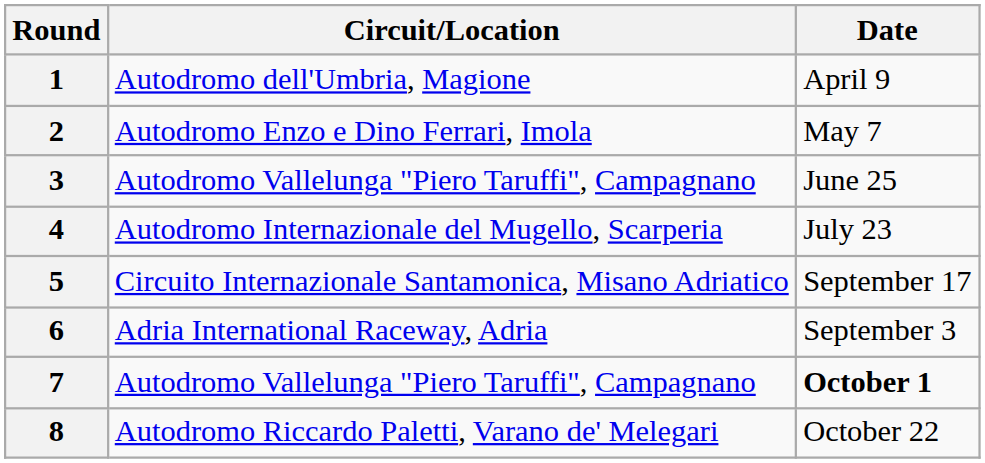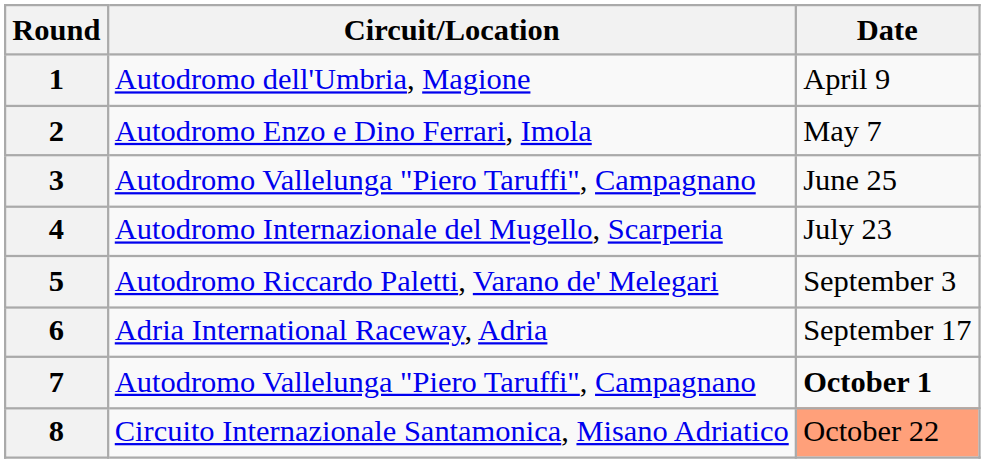5 | Circuit/Location: Circuito Internazionale Santamonica, Misano Adriatico -> Autodromo Riccardo Paletti, Varano de' Melegari
5 | Date: September 17 -> September 3
6 | Date: September 3 -> September 17
8 | Circuit/Location: Autodromo Riccardo Paletti, Varano de' Melegari -> Circuito Internazionale Santamonica, Misano Adriatico
8 | Date: no background -> lightsalmon background
